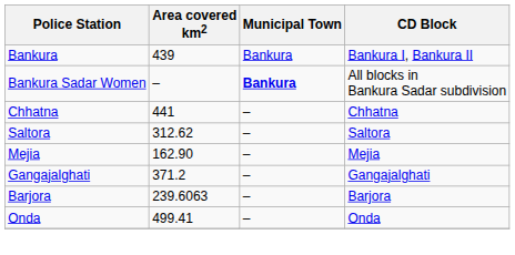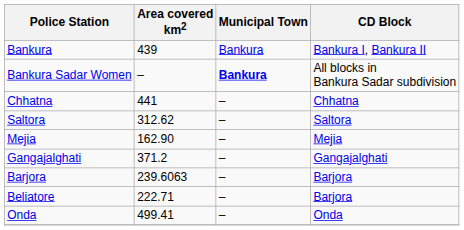+ row: Beliatore | 222.71 | – | Barjora
